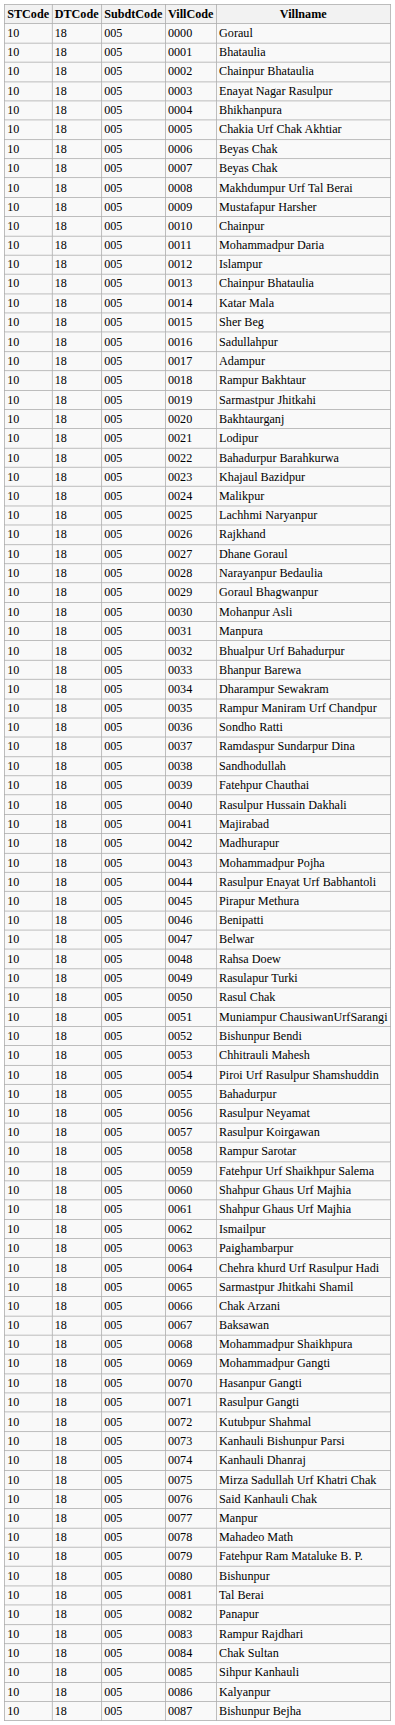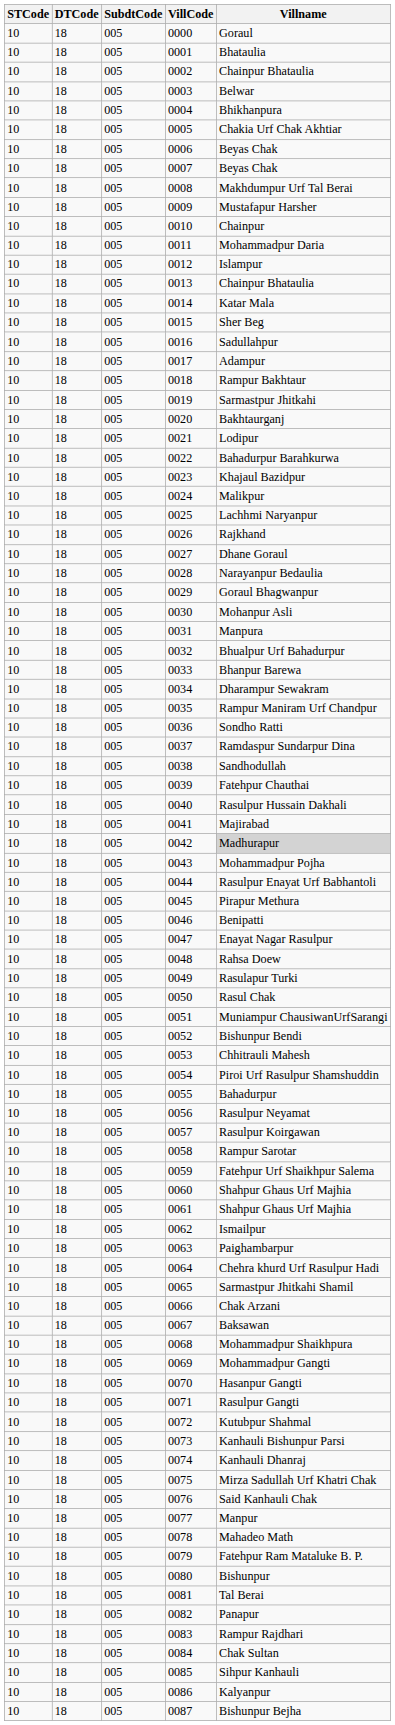0003 | Villname: Enayat Nagar Rasulpur -> Belwar
0042 | Villname: no background -> lightgrey background
0047 | Villname: Belwar -> Enayat Nagar Rasulpur
